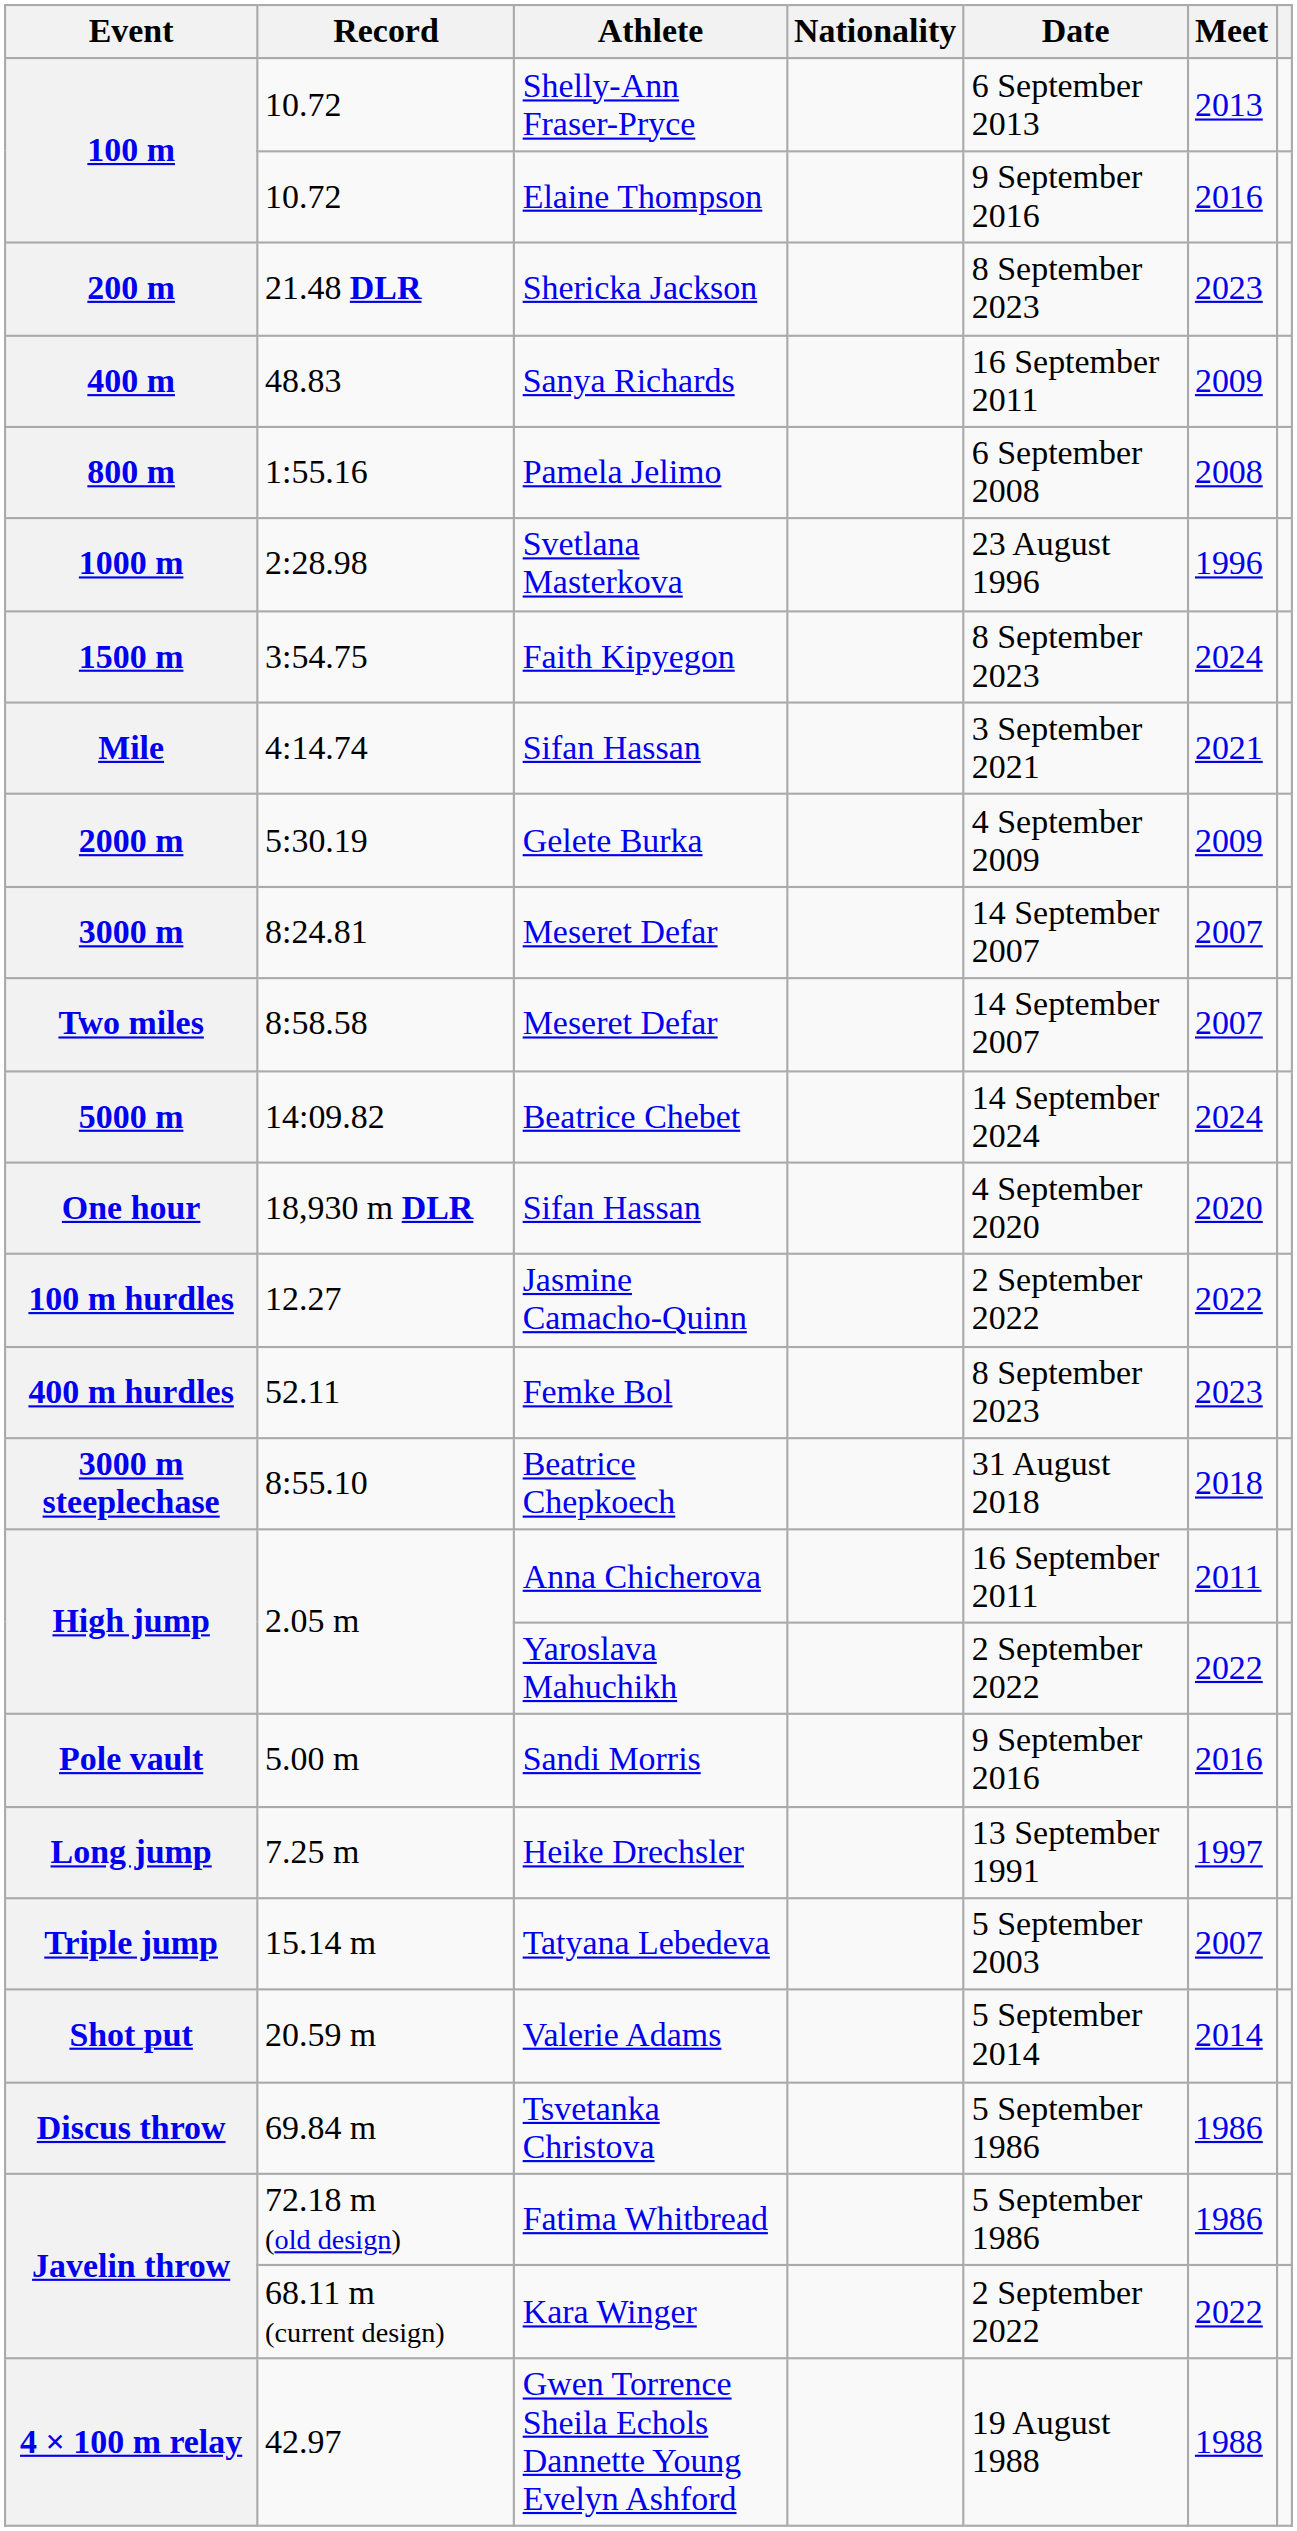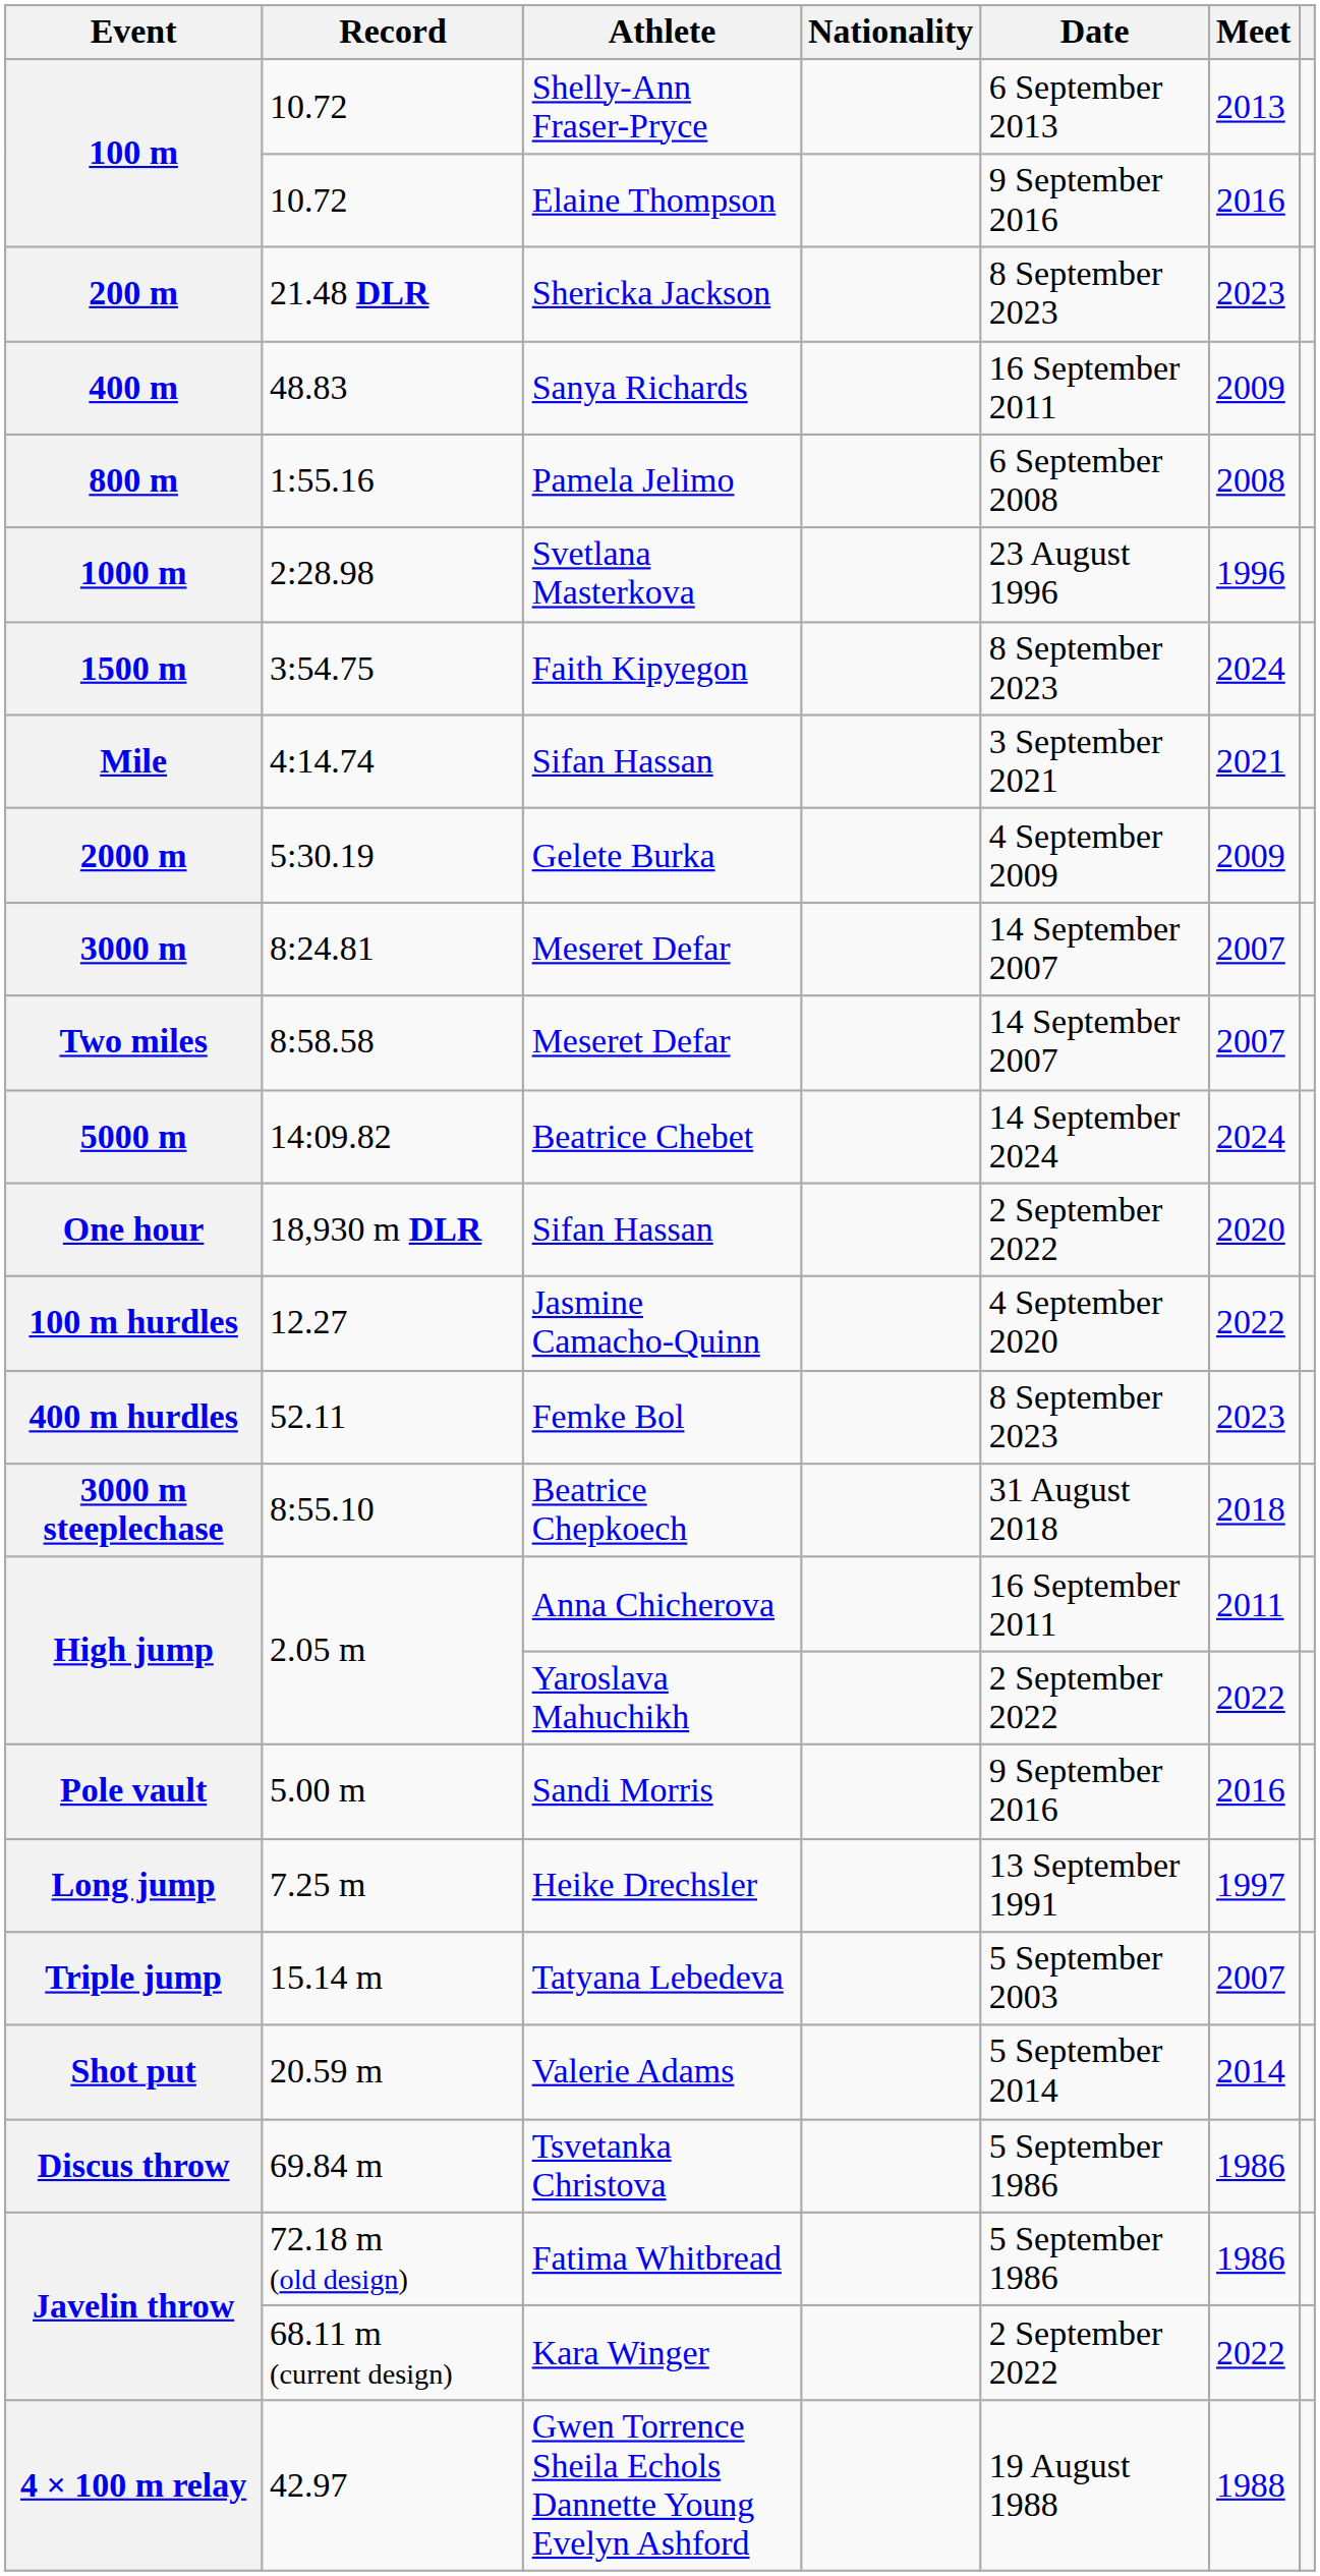18,930 m DLR / Sifan Hassan | Date: 4 September 2020 -> 2 September 2022
Jasmine Camacho-Quinn | Date: 2 September 2022 -> 4 September 2020
